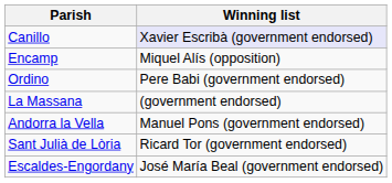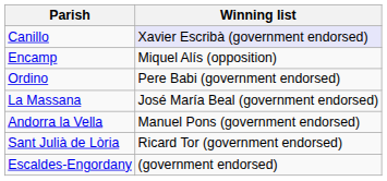La Massana | Winning list: (government endorsed) -> José María Beal (government endorsed)
Escaldes-Engordany | Winning list: José María Beal (government endorsed) -> (government endorsed)
